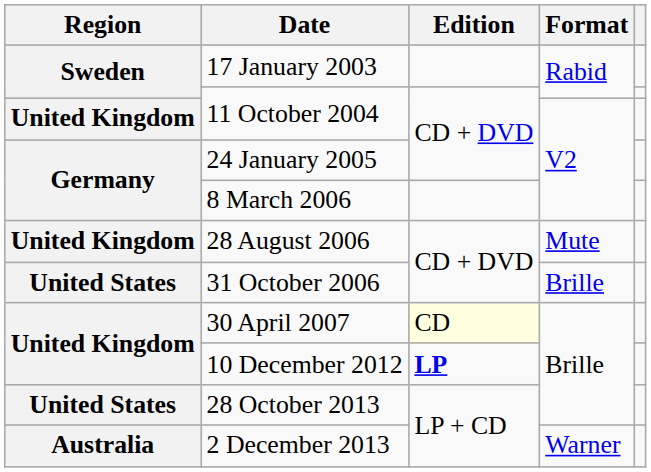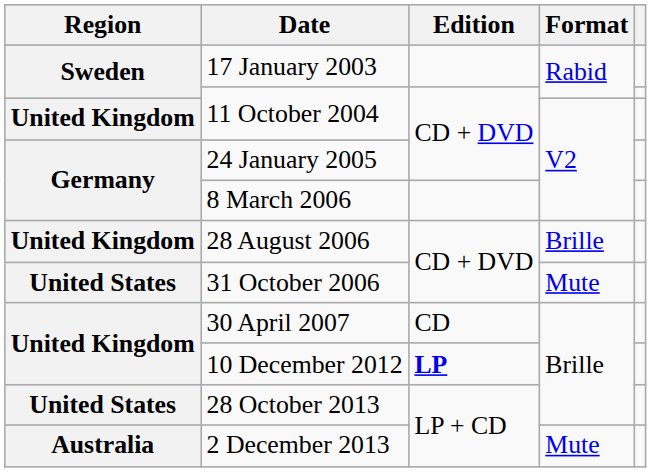28 August 2006 | Format: Mute -> Brille
31 October 2006 | Format: Brille -> Mute
30 April 2007 | Edition: lightyellow background -> no background
2 December 2013 | Format: Warner -> Mute
